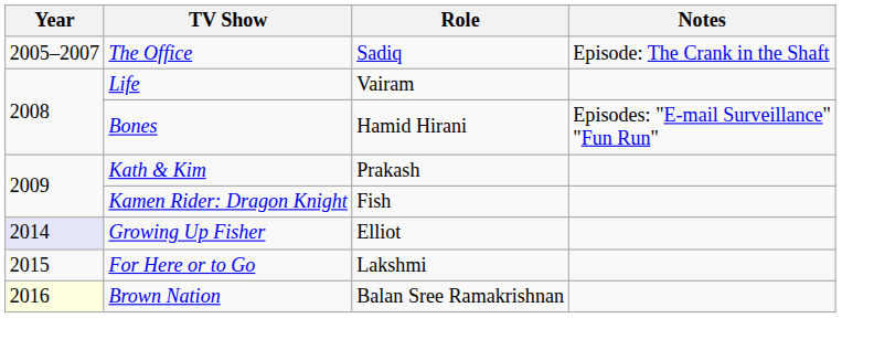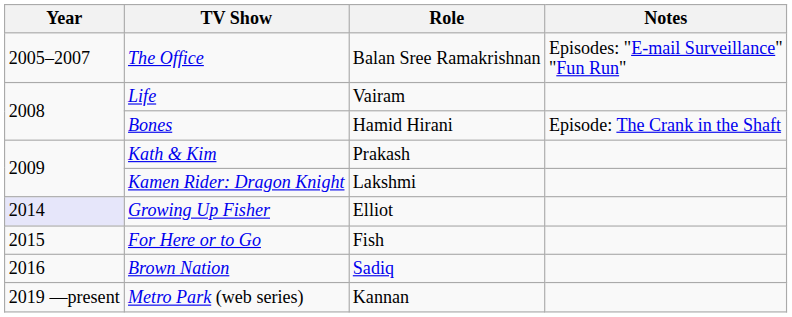The Office | Role: Sadiq -> Balan Sree Ramakrishnan
The Office | Notes: Episode: The Crank in the Shaft -> Episodes: "E-mail Surveillance" "Fun Run"
Bones | Notes: Episodes: "E-mail Surveillance" "Fun Run" -> Episode: The Crank in the Shaft
Kamen Rider: Dragon Knight | Role: Fish -> Lakshmi
For Here or to Go | Role: Lakshmi -> Fish
Brown Nation | Year: lightyellow background -> no background
Brown Nation | Role: Balan Sree Ramakrishnan -> Sadiq
+ row: 2019 —present | Metro Park (web series) | Kannan
